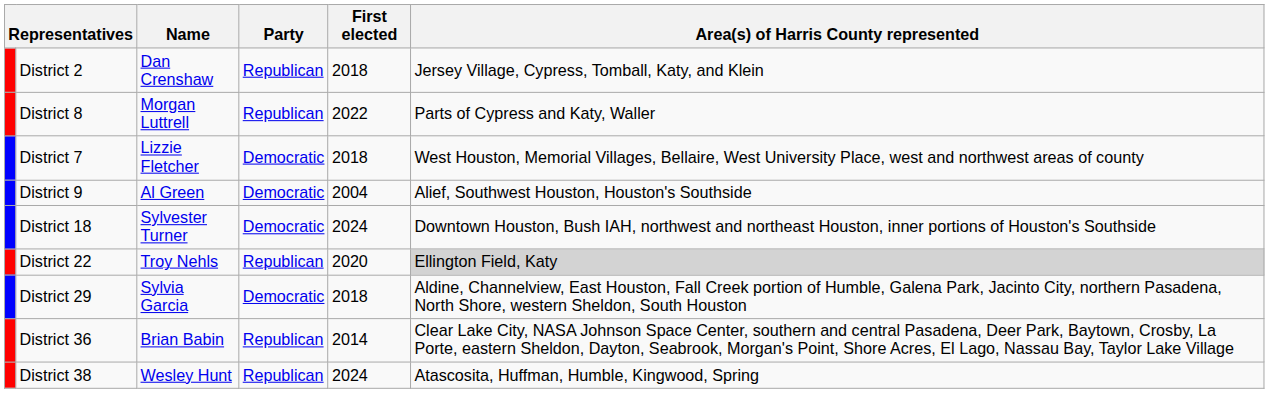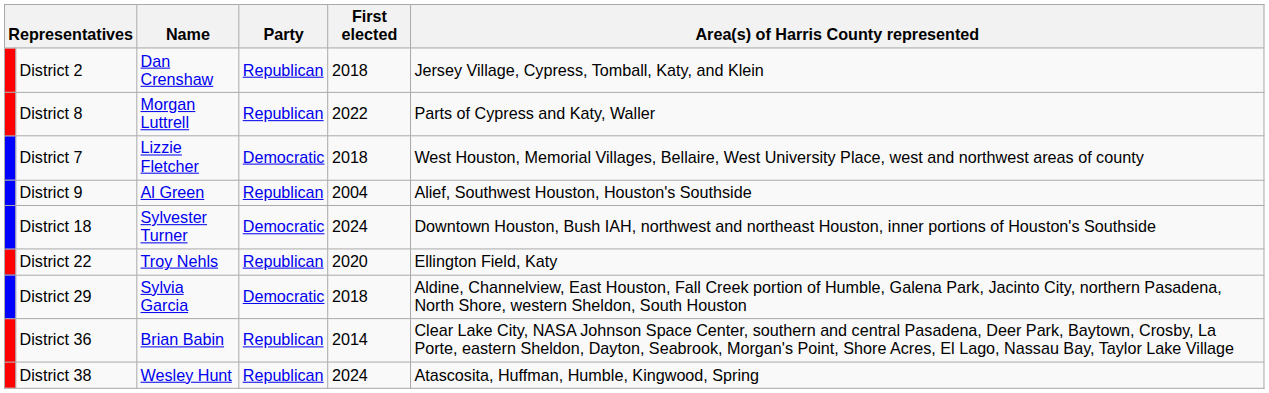District 9 | Party: Democratic -> Republican
District 22 | Area(s) of Harris County represented: lightgrey background -> no background
